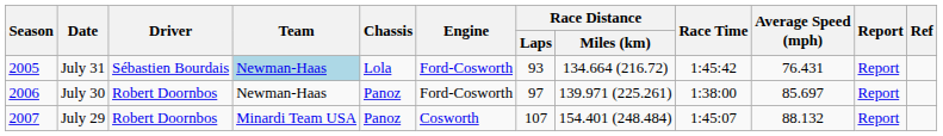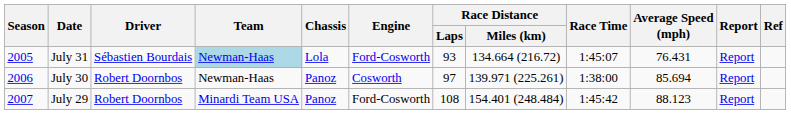July 31 | Race Time: 1:45:42 -> 1:45:07
July 30 | Engine: Ford-Cosworth -> Cosworth
July 30 | Average Speed (mph): 85.697 -> 85.694
July 29 | Engine: Cosworth -> Ford-Cosworth
July 29 | Race Distance / Laps: 107 -> 108
July 29 | Race Time: 1:45:07 -> 1:45:42
July 29 | Average Speed (mph): 88.132 -> 88.123
